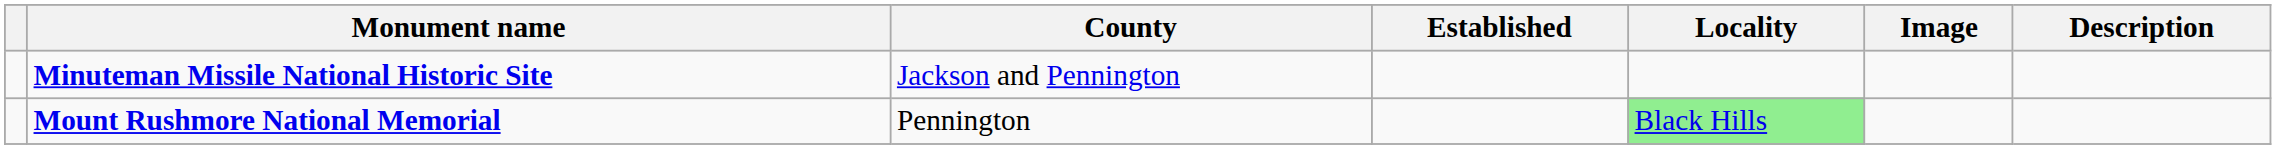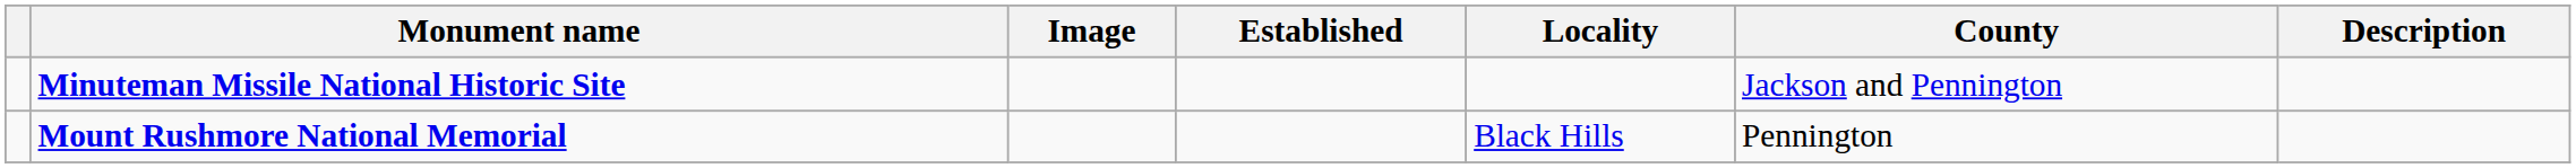columns swapped: Image <-> County
Mount Rushmore National Memorial | Locality: lightgreen background -> no background
